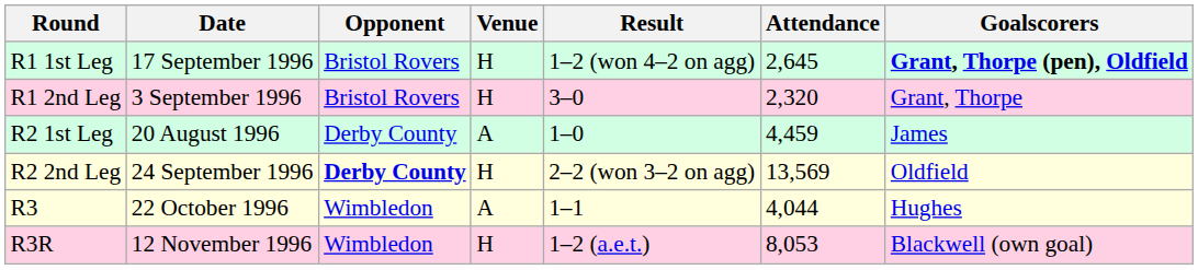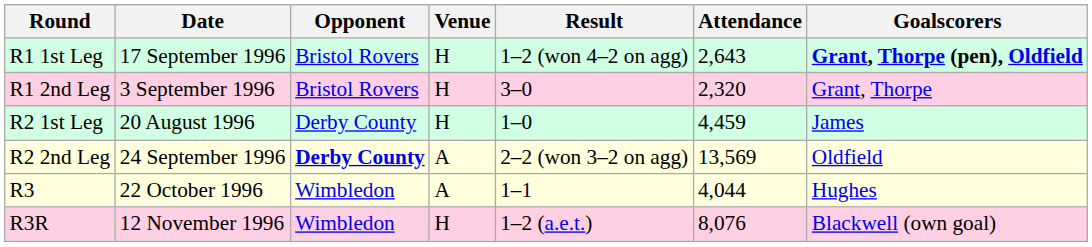R1 1st Leg | Attendance: 2,645 -> 2,643
R2 1st Leg | Venue: A -> H
R2 2nd Leg | Venue: H -> A
R3R | Attendance: 8,053 -> 8,076
